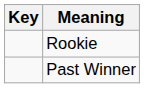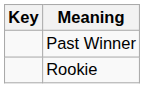rows swapped: Rookie <-> Past Winner
